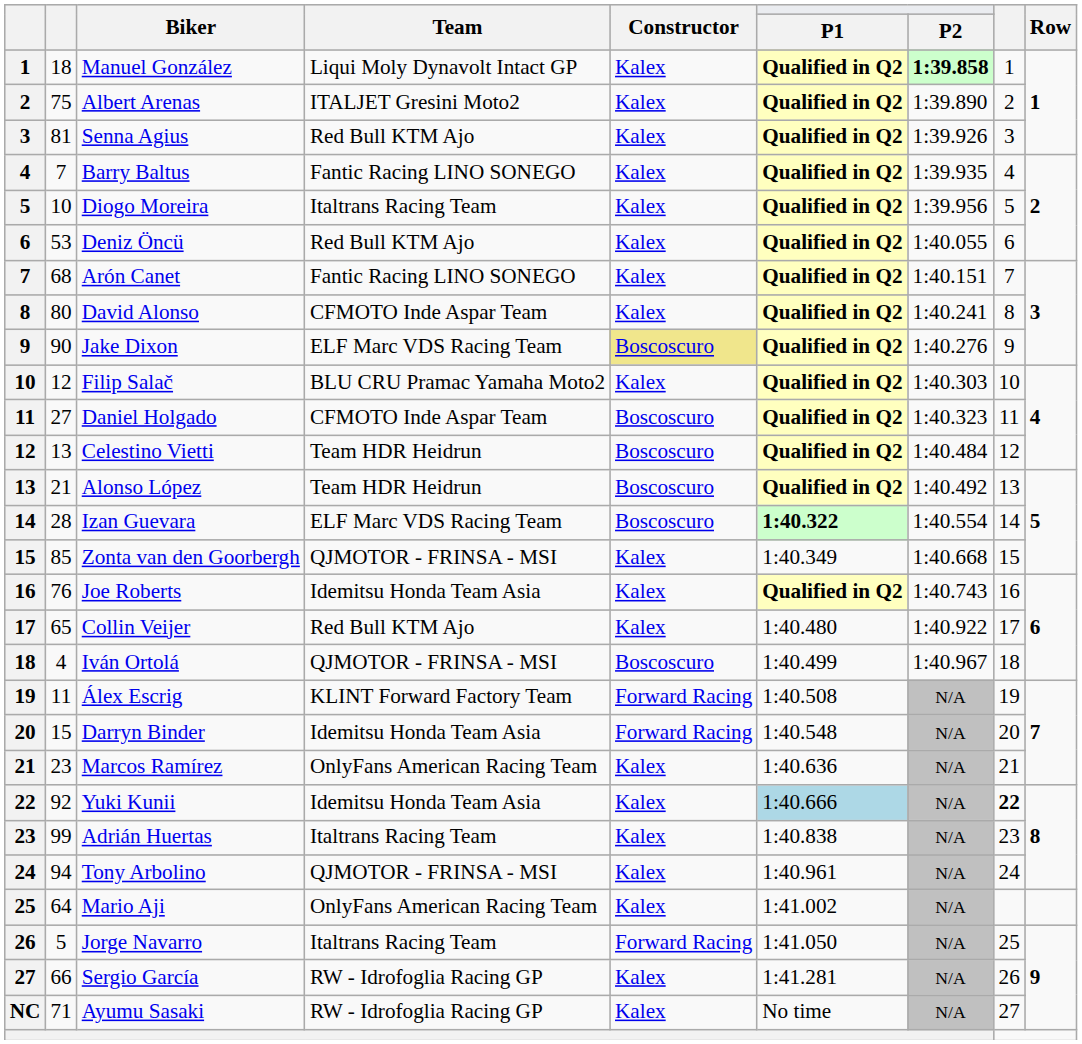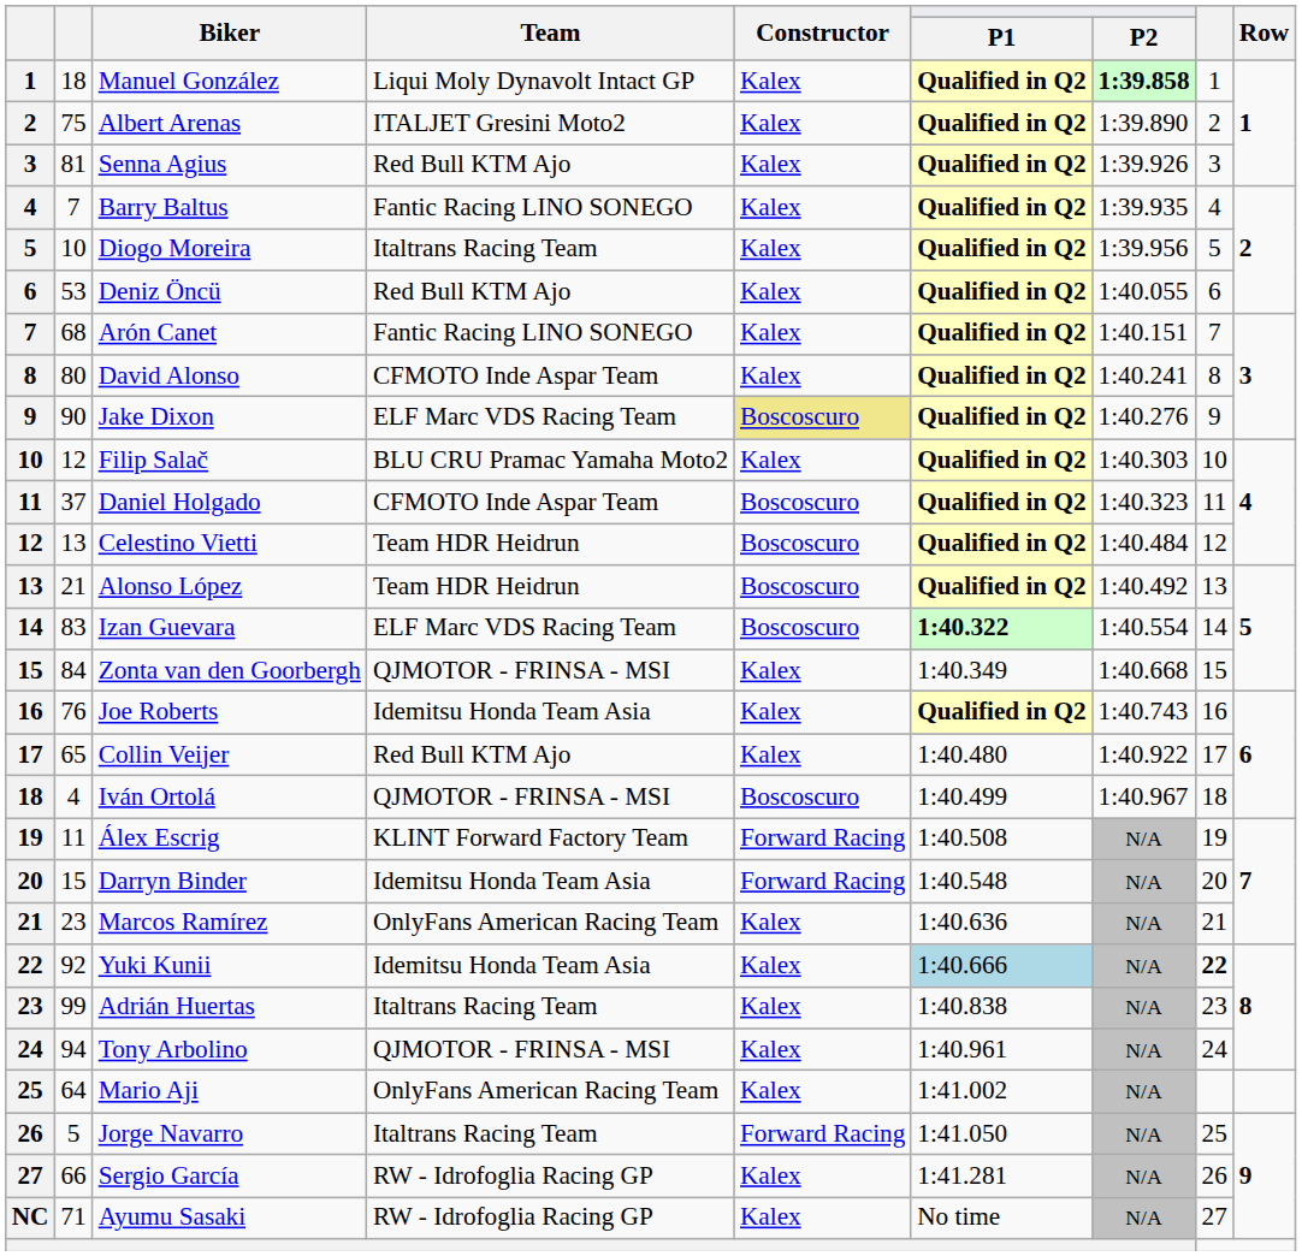Daniel Holgado | column 2: 27 -> 37
Izan Guevara | column 2: 28 -> 83
Zonta van den Goorbergh | column 2: 85 -> 84
